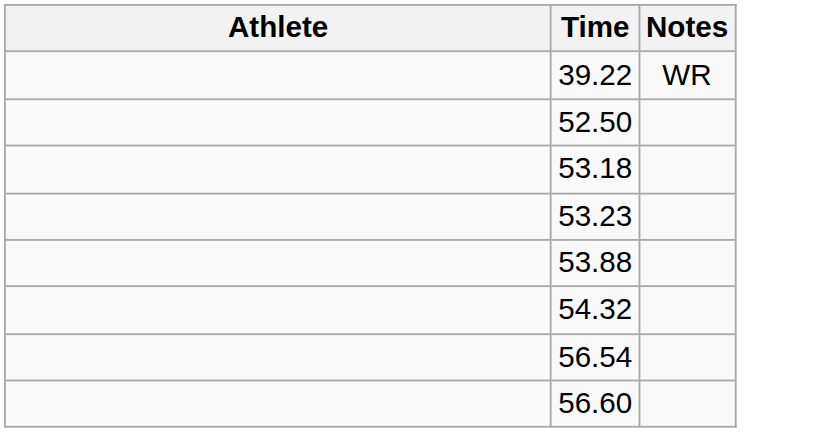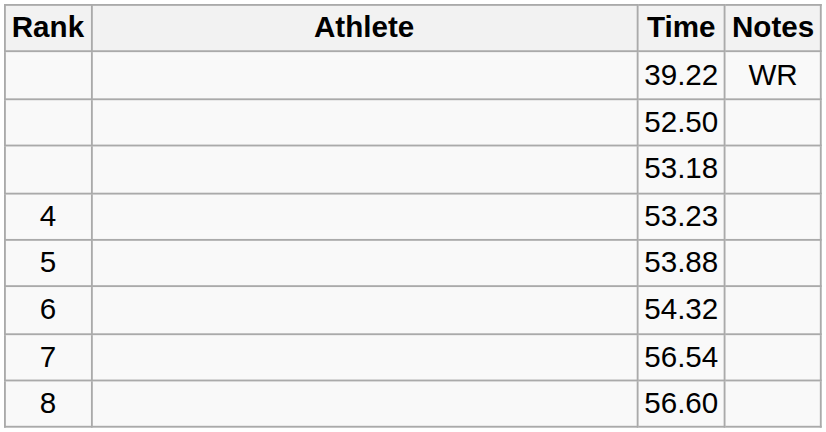+ column: Rank | 4 | 5 | 6 | 7 | 8
